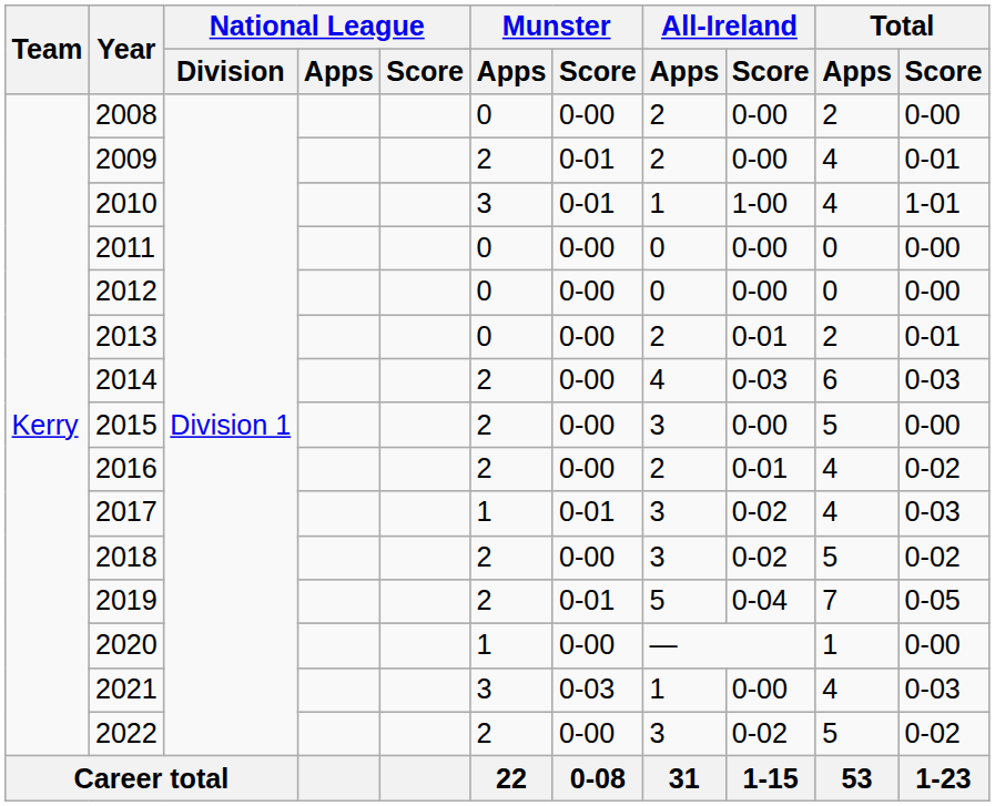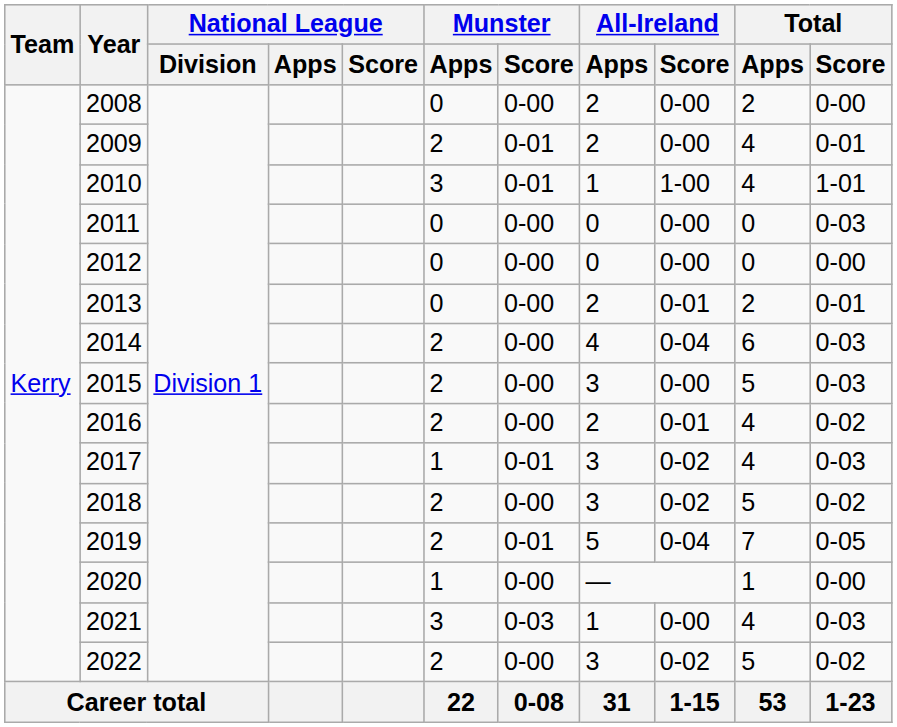2011 | Total / Score: 0-00 -> 0-03
2014 | All-Ireland / Score: 0-03 -> 0-04
2015 | Total / Score: 0-00 -> 0-03
